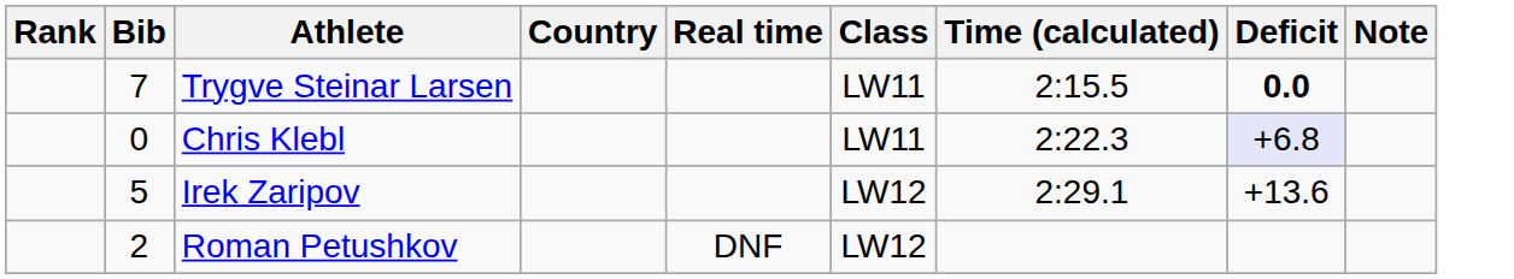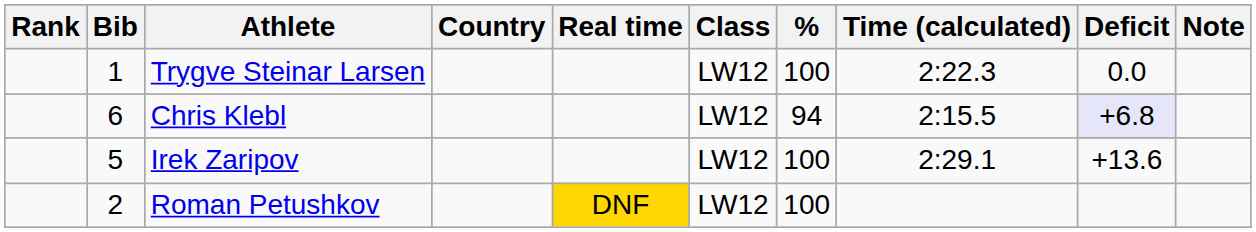+ column: % | 100 | 94 | 100 | 100
Trygve Steinar Larsen | Bib: 7 -> 1
Trygve Steinar Larsen | Class: LW11 -> LW12
Trygve Steinar Larsen | Time (calculated): 2:15.5 -> 2:22.3
Trygve Steinar Larsen | Deficit: bold -> normal
Chris Klebl | Bib: 0 -> 6
Chris Klebl | Class: LW11 -> LW12
Chris Klebl | Time (calculated): 2:22.3 -> 2:15.5
Roman Petushkov | Real time: no background -> gold background
